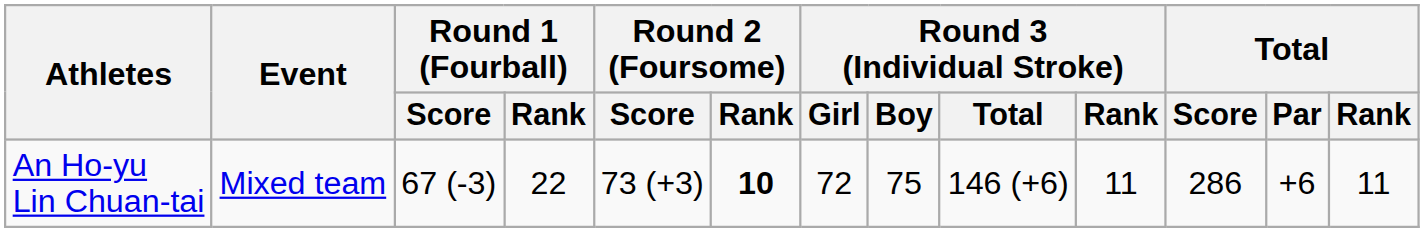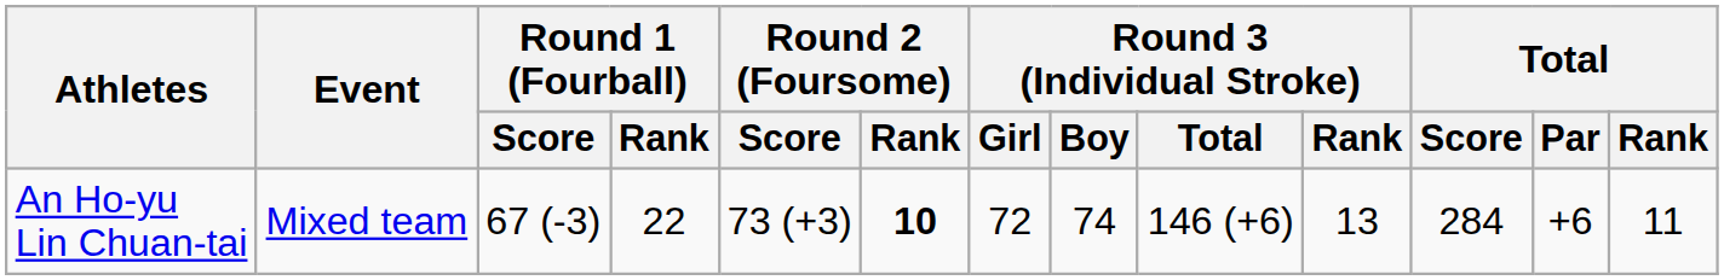An Ho-yu Lin Chuan-tai | Round 3 (Individual Stroke) / Boy: 75 -> 74
An Ho-yu Lin Chuan-tai | Round 3 (Individual Stroke) / Rank: 11 -> 13
An Ho-yu Lin Chuan-tai | Total / Score: 286 -> 284
